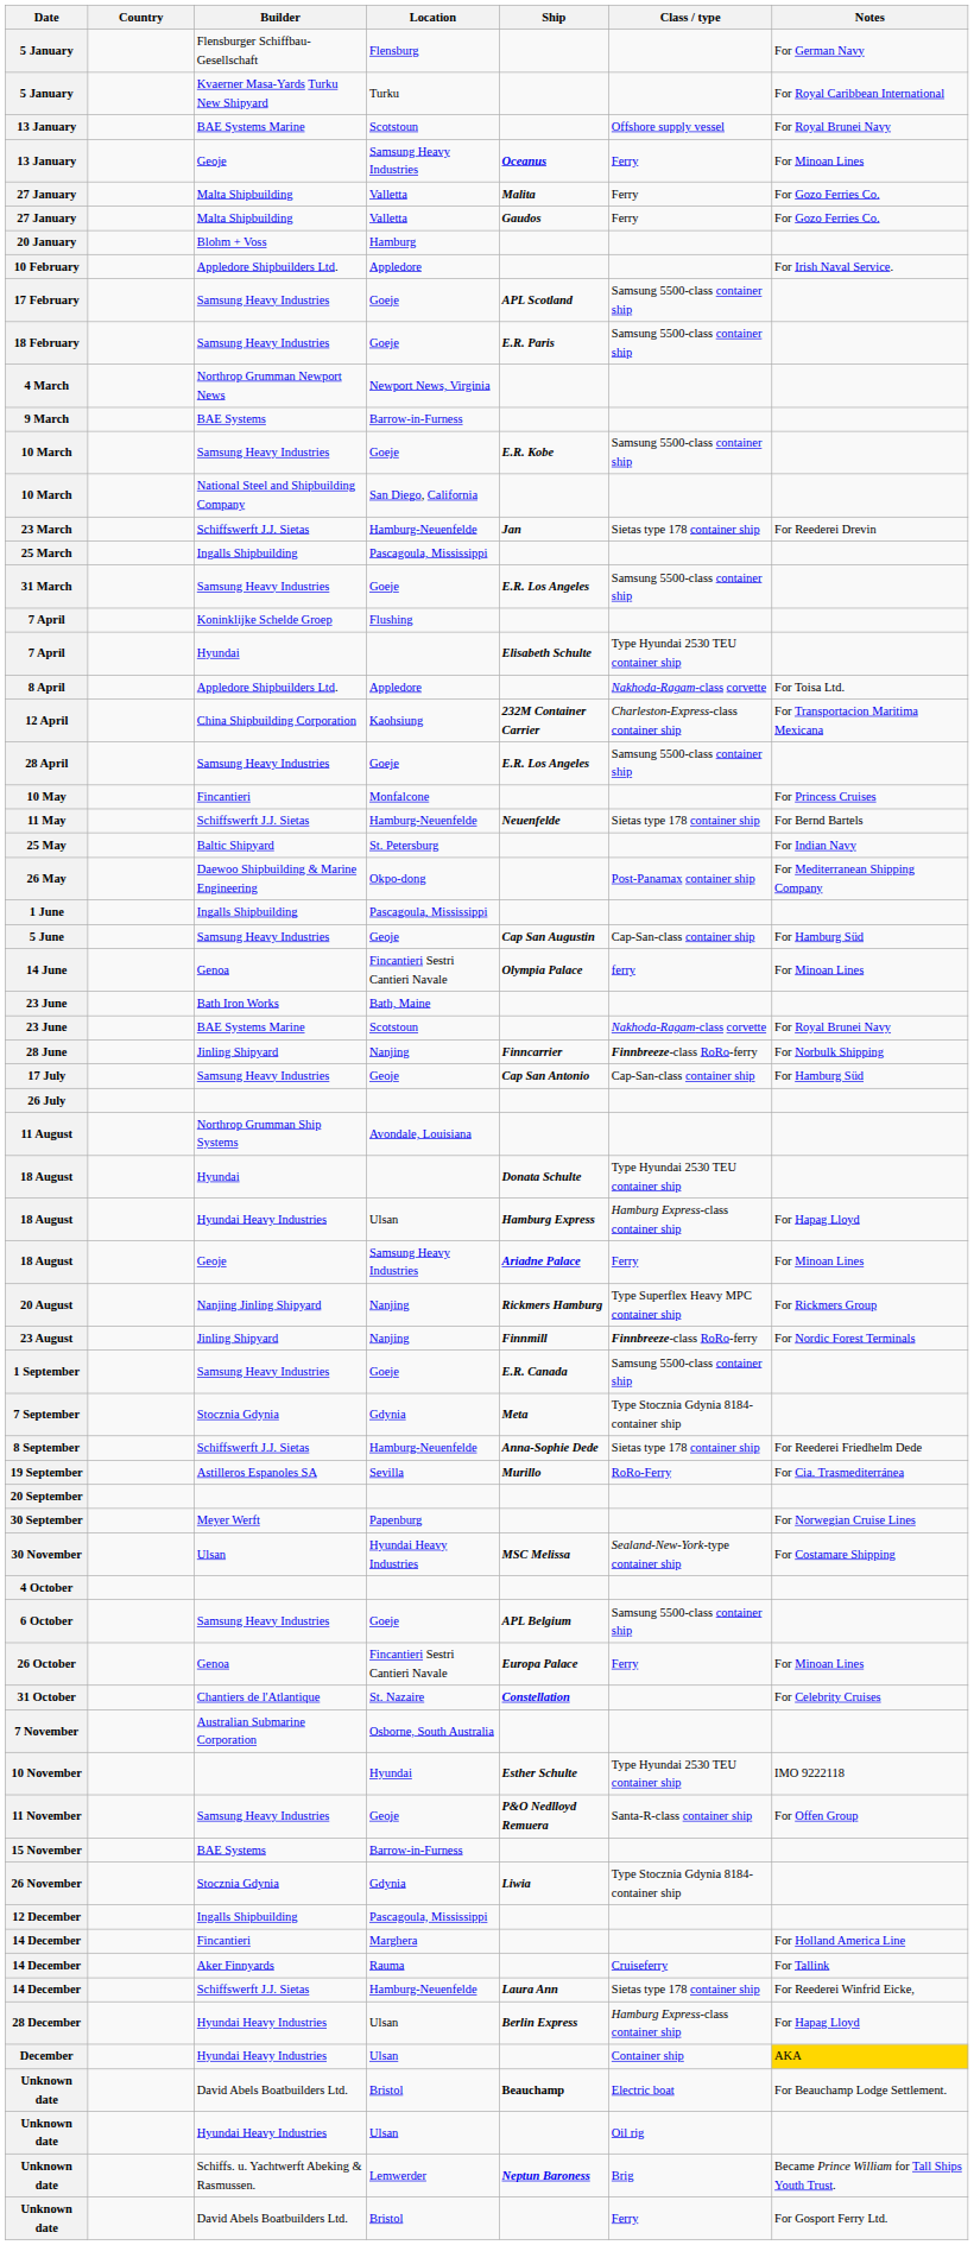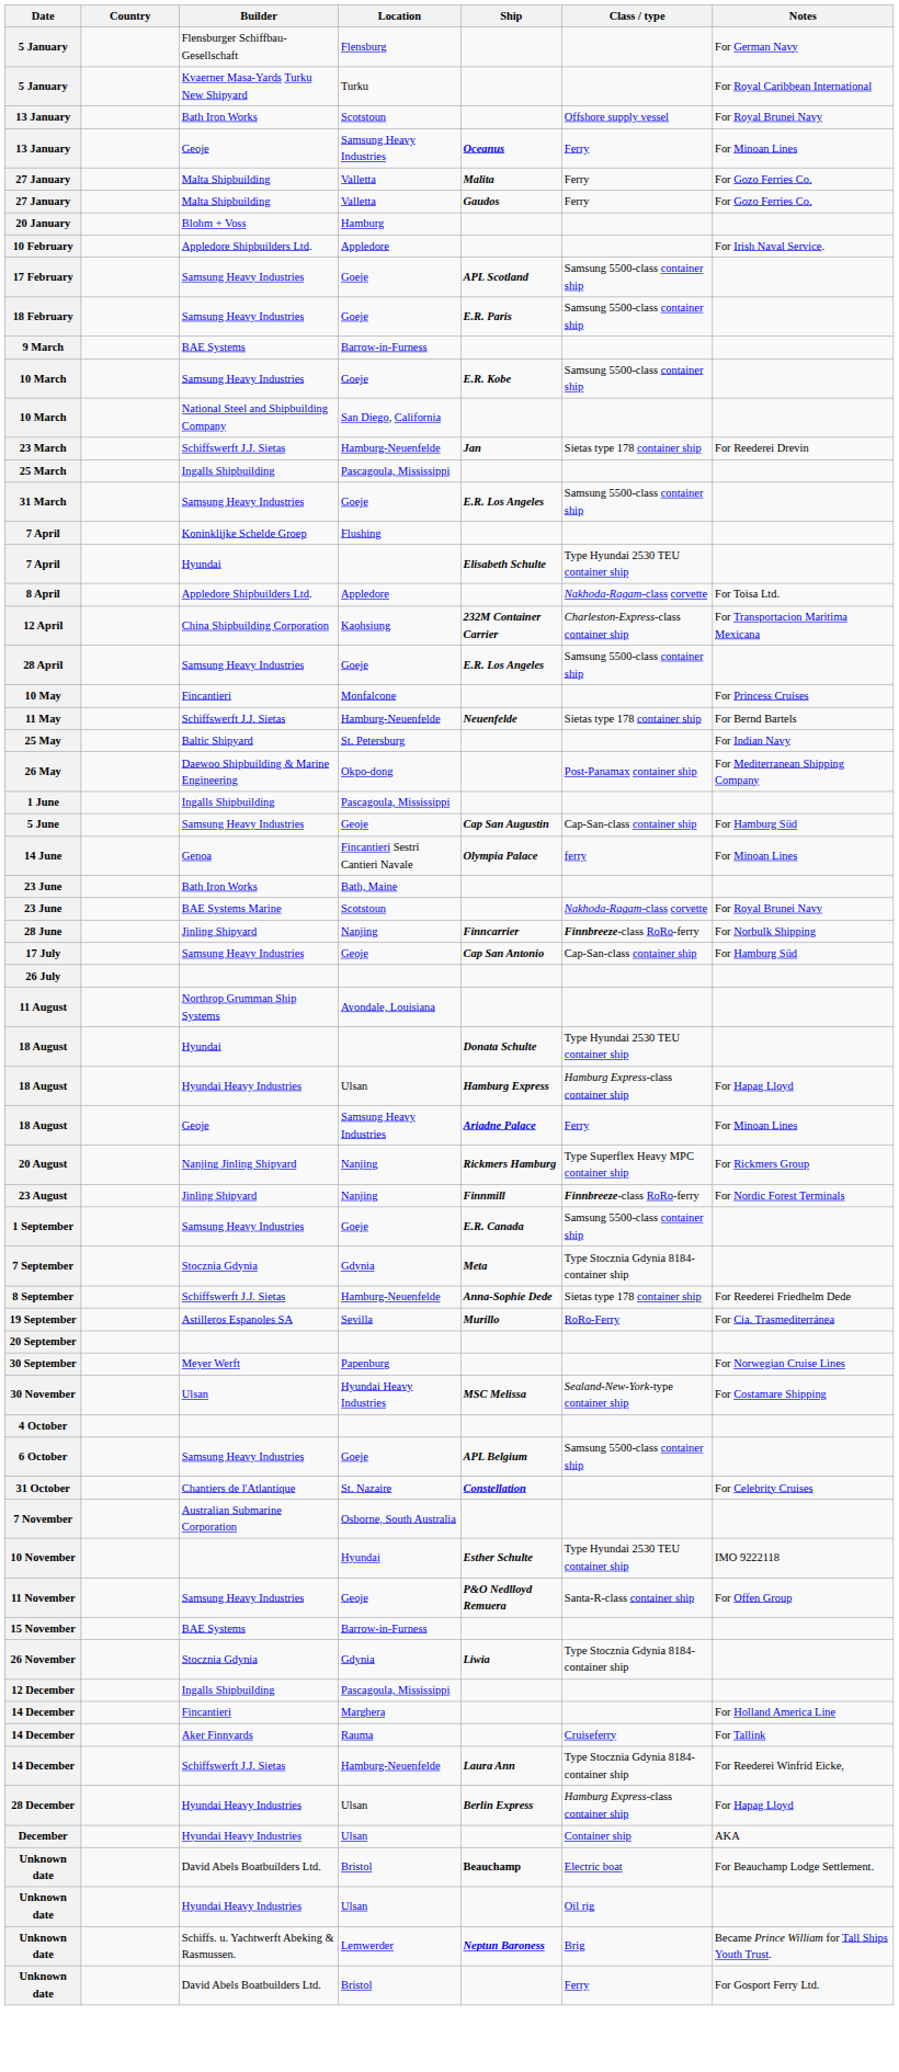13 January / Scotstoun | Builder: BAE Systems Marine -> Bath Iron Works
- row: 4 March | Northrop Grumman Newport News | Newport News, Virginia
- row: 26 October | Genoa | Fincantieri Sestri Cantieri Navale | Europa Palace | Ferry | For Minoan Lines
14 December / Hamburg-Neuenfelde | Class / type: Sietas type 178 container ship -> Type Stocznia Gdynia 8184-container ship
December | Notes: gold background -> no background
